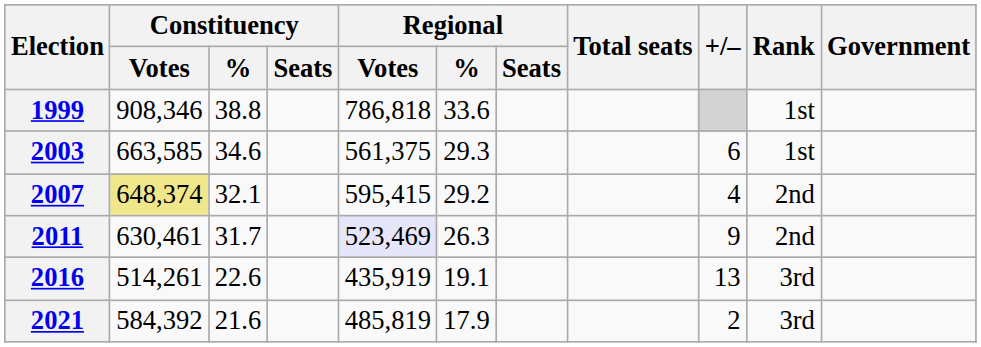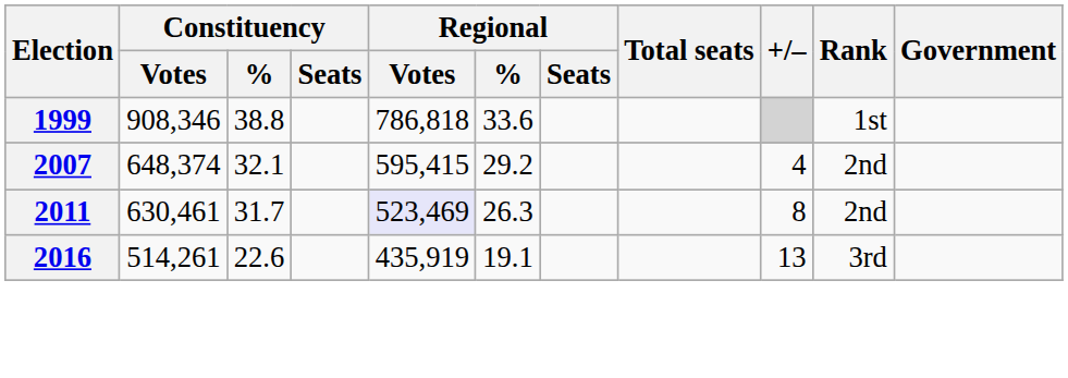- row: 2003 | 663,585 | 34.6 | 561,375 | 29.3 | 6 | 1st
2007 | Constituency / Votes: khaki background -> no background
2011 | +/–: 9 -> 8
- row: 2021 | 584,392 | 21.6 | 485,819 | 17.9 | 2 | 3rd
